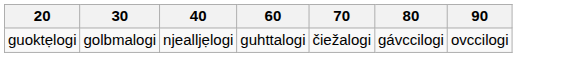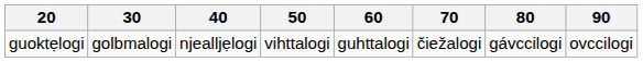+ column: 50 | vihttalogi
